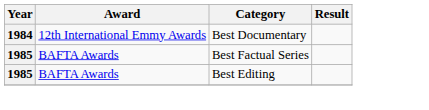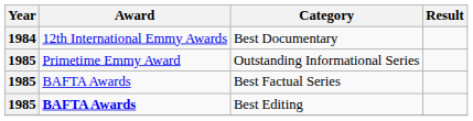+ row: 1985 | Primetime Emmy Award | Outstanding Informational Series
Best Editing | Award: normal -> bold
